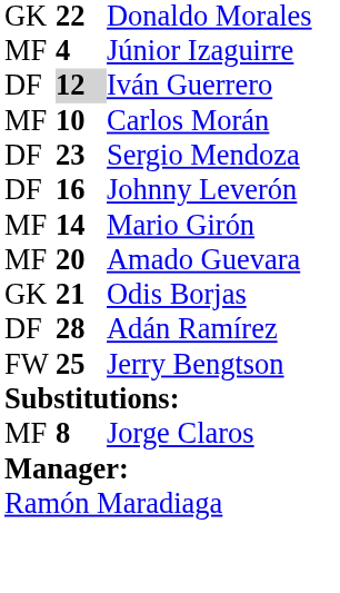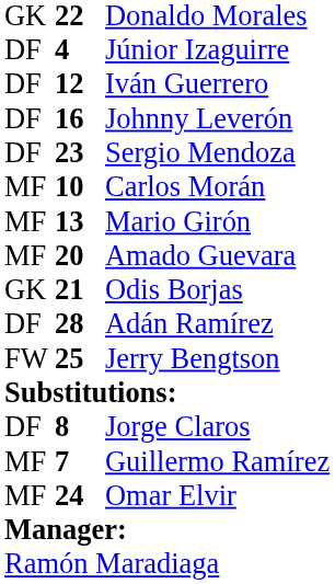Júnior Izaguirre | column 1: MF -> DF
Iván Guerrero | column 2: lightgrey background -> no background
rows swapped: Johnny Leverón <-> Carlos Morán
Mario Girón | column 2: 14 -> 13
Jorge Claros | column 1: MF -> DF
+ row: MF | 7 | Guillermo Ramírez
+ row: MF | 24 | Omar Elvir
